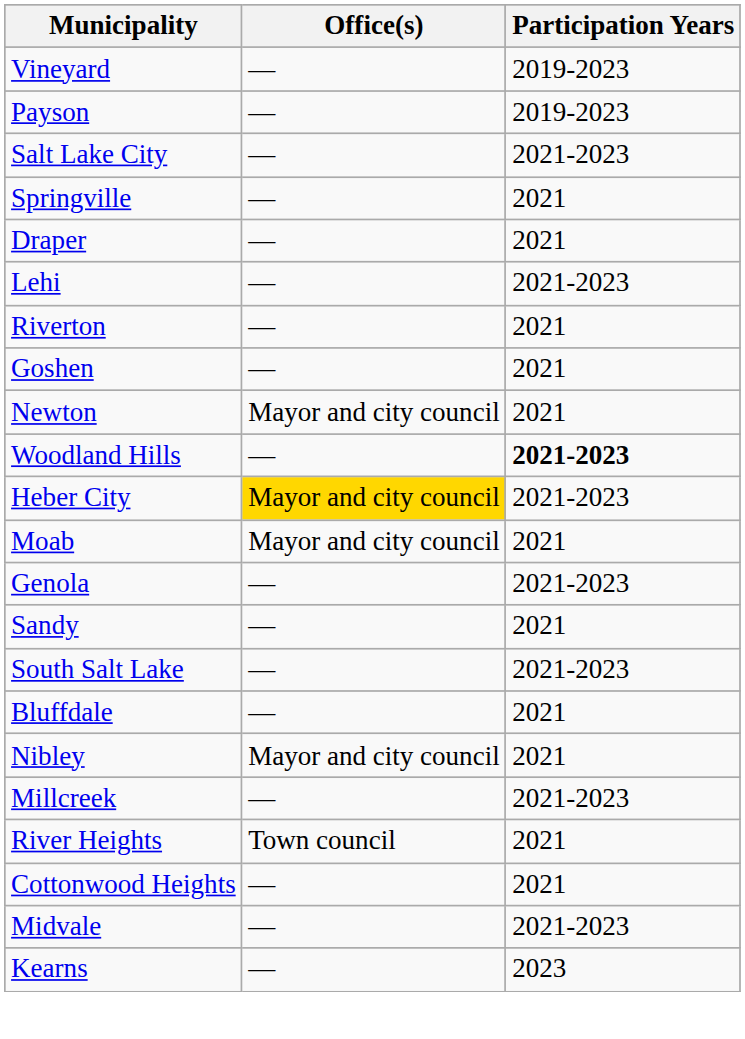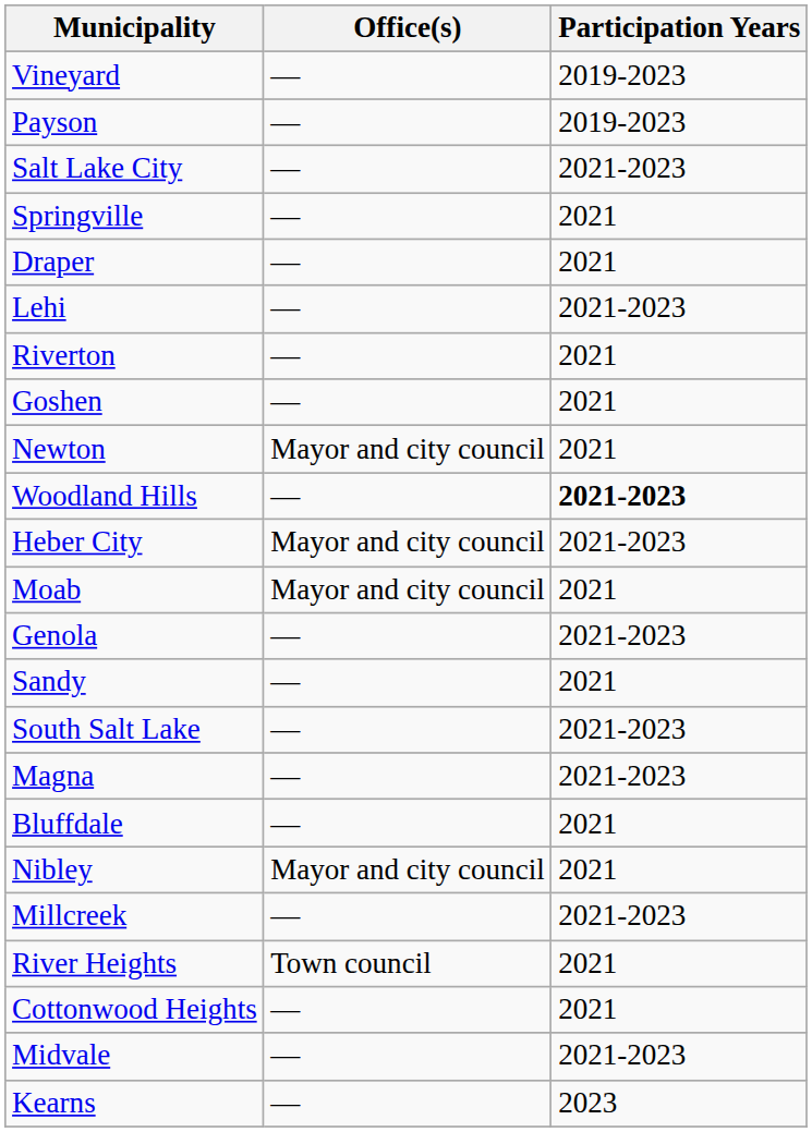Heber City | Office(s): gold background -> no background
+ row: Magna | — | 2021-2023
